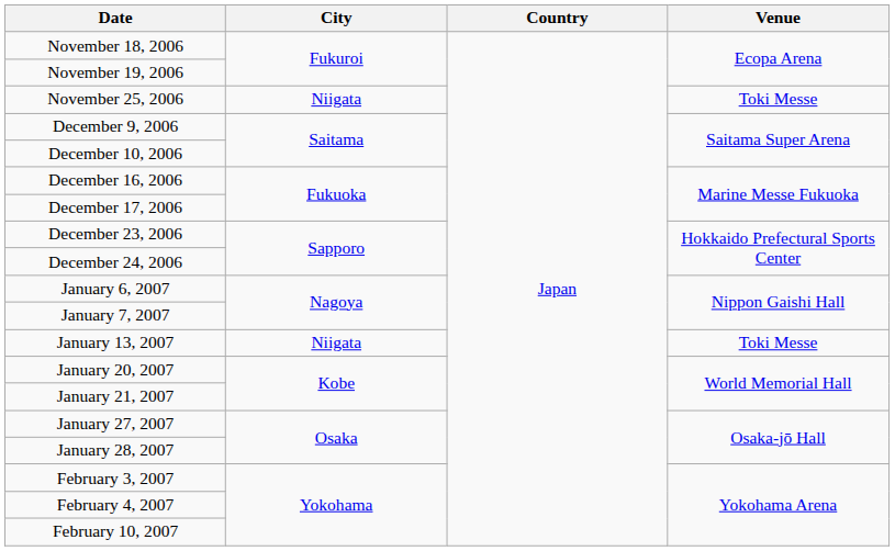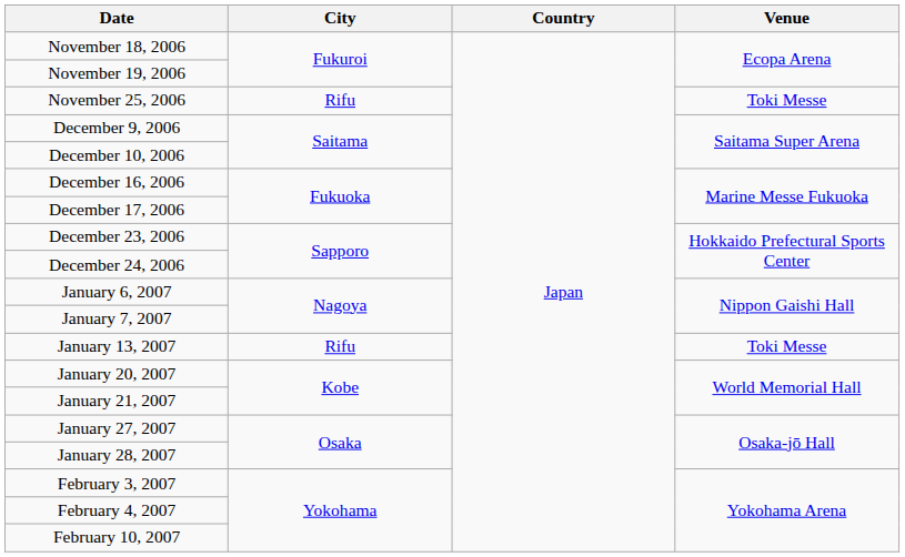November 25, 2006 | City: Niigata -> Rifu
January 13, 2007 | City: Niigata -> Rifu
